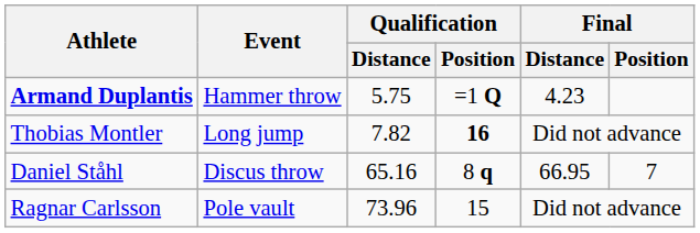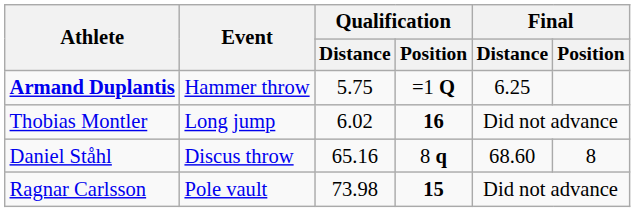Armand Duplantis | Final / Distance: 4.23 -> 6.25
Thobias Montler | Qualification / Distance: 7.82 -> 6.02
Daniel Ståhl | Final / Distance: 66.95 -> 68.60
Daniel Ståhl | Final / Position: 7 -> 8
Ragnar Carlsson | Qualification / Distance: 73.96 -> 73.98
Ragnar Carlsson | Qualification / Position: normal -> bold
